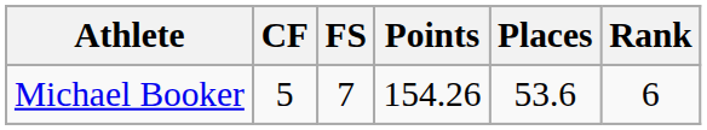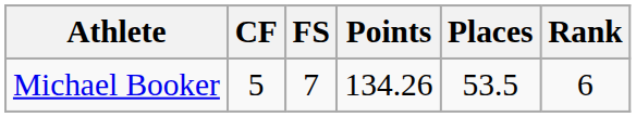Michael Booker | Points: 154.26 -> 134.26
Michael Booker | Places: 53.6 -> 53.5
